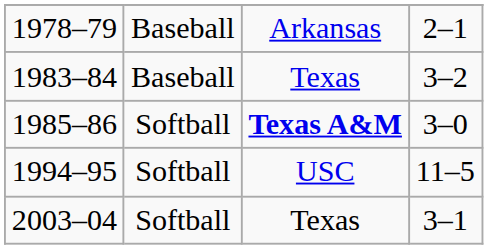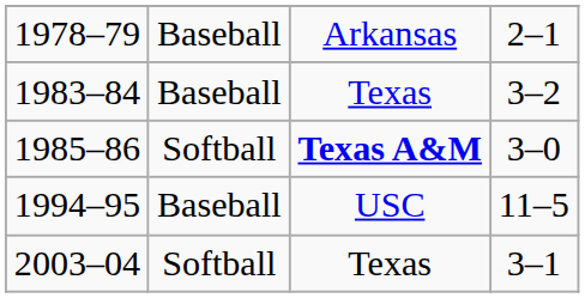1994–95 | column 2: Softball -> Baseball
